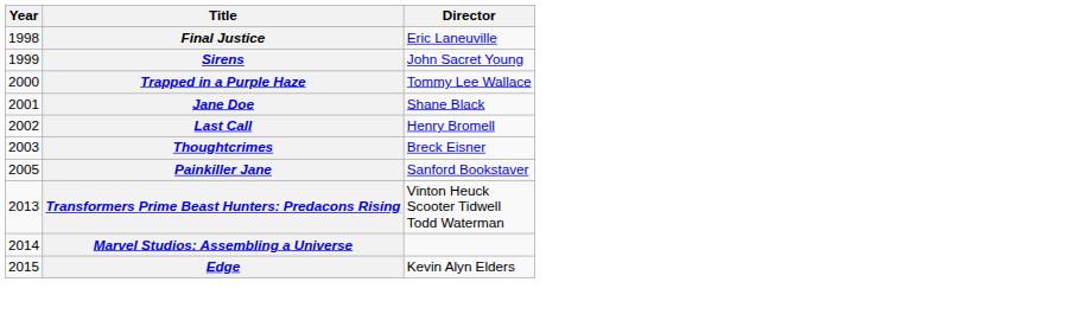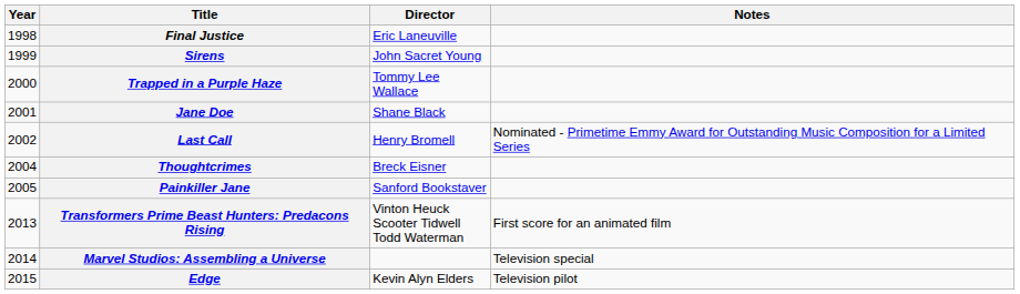+ column: Notes | Nominated - Primetime Emmy Award for Outstanding Music Composition for a Limited Series | First score for an animated film | Television special | Television pilot
Thoughtcrimes | Year: 2003 -> 2004
